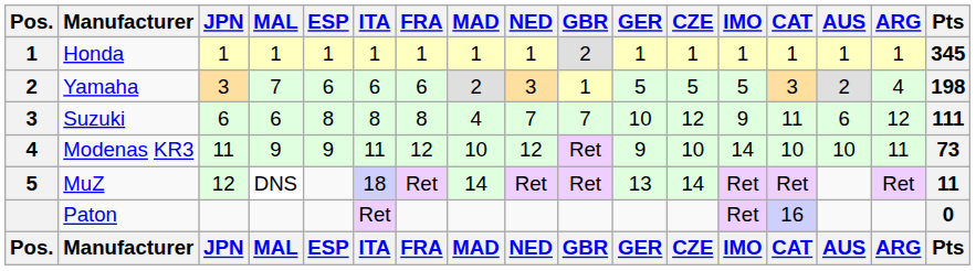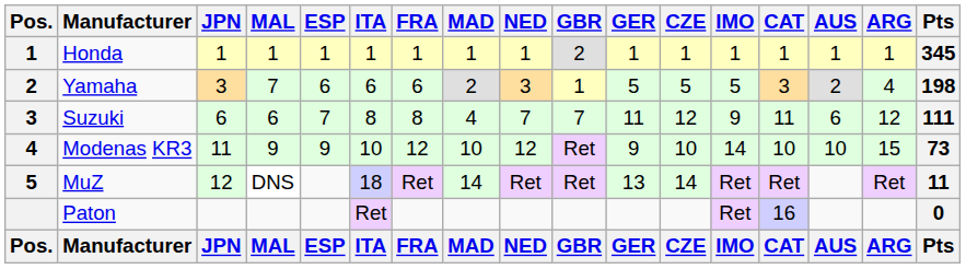Suzuki | ESP: 8 -> 7
Suzuki | GER: 10 -> 11
Modenas KR3 | ITA: 11 -> 10
Modenas KR3 | ARG: 11 -> 15
